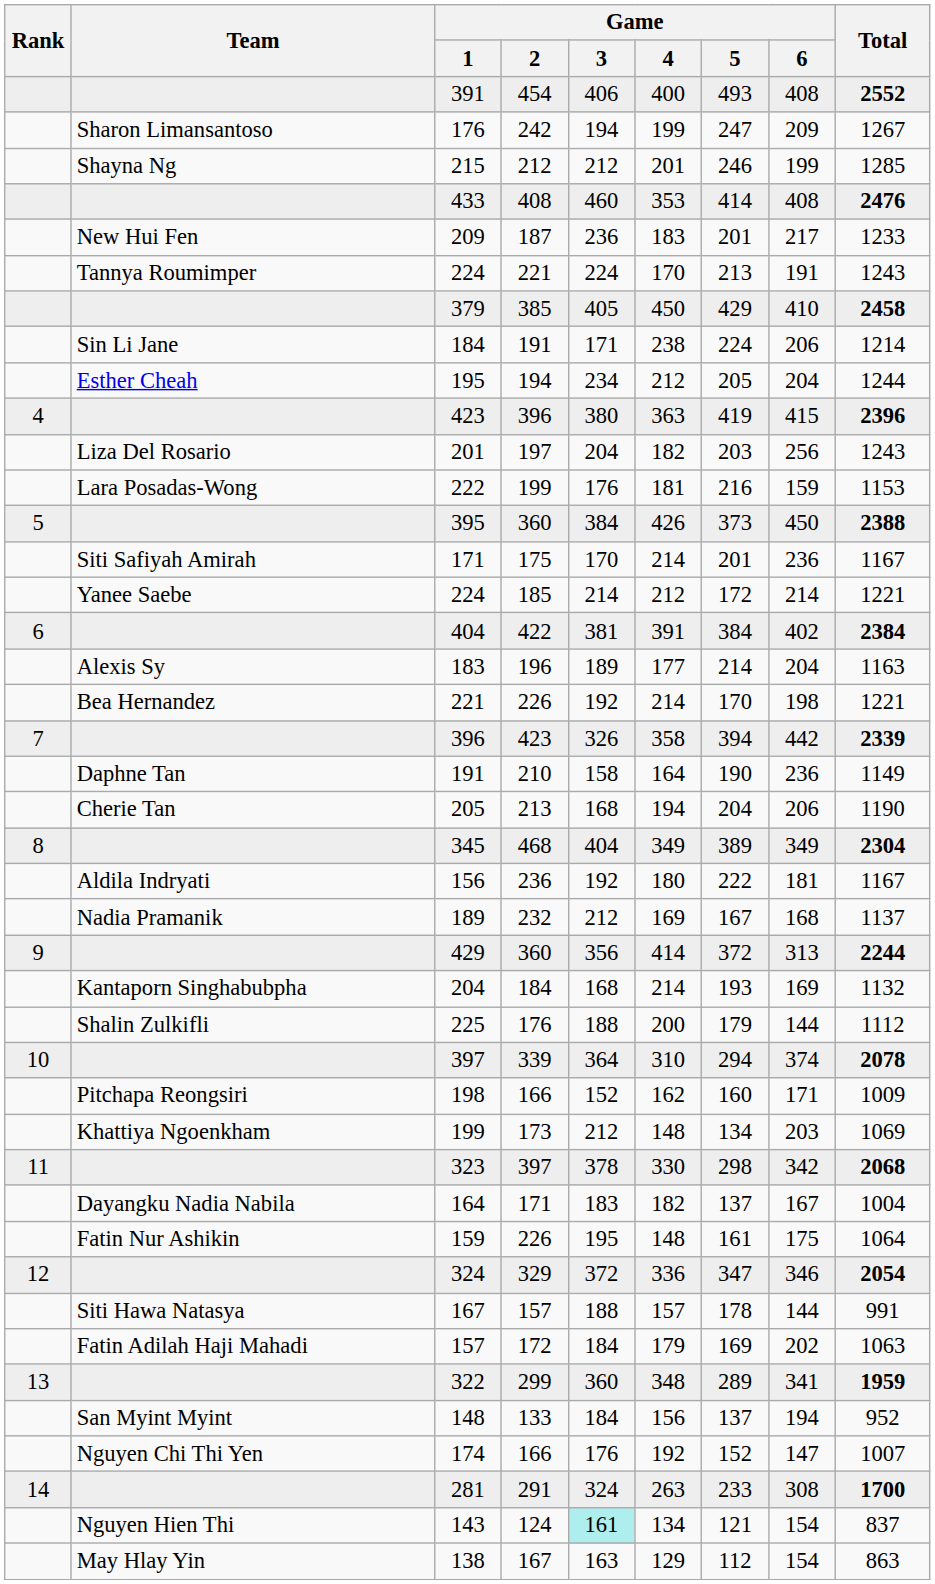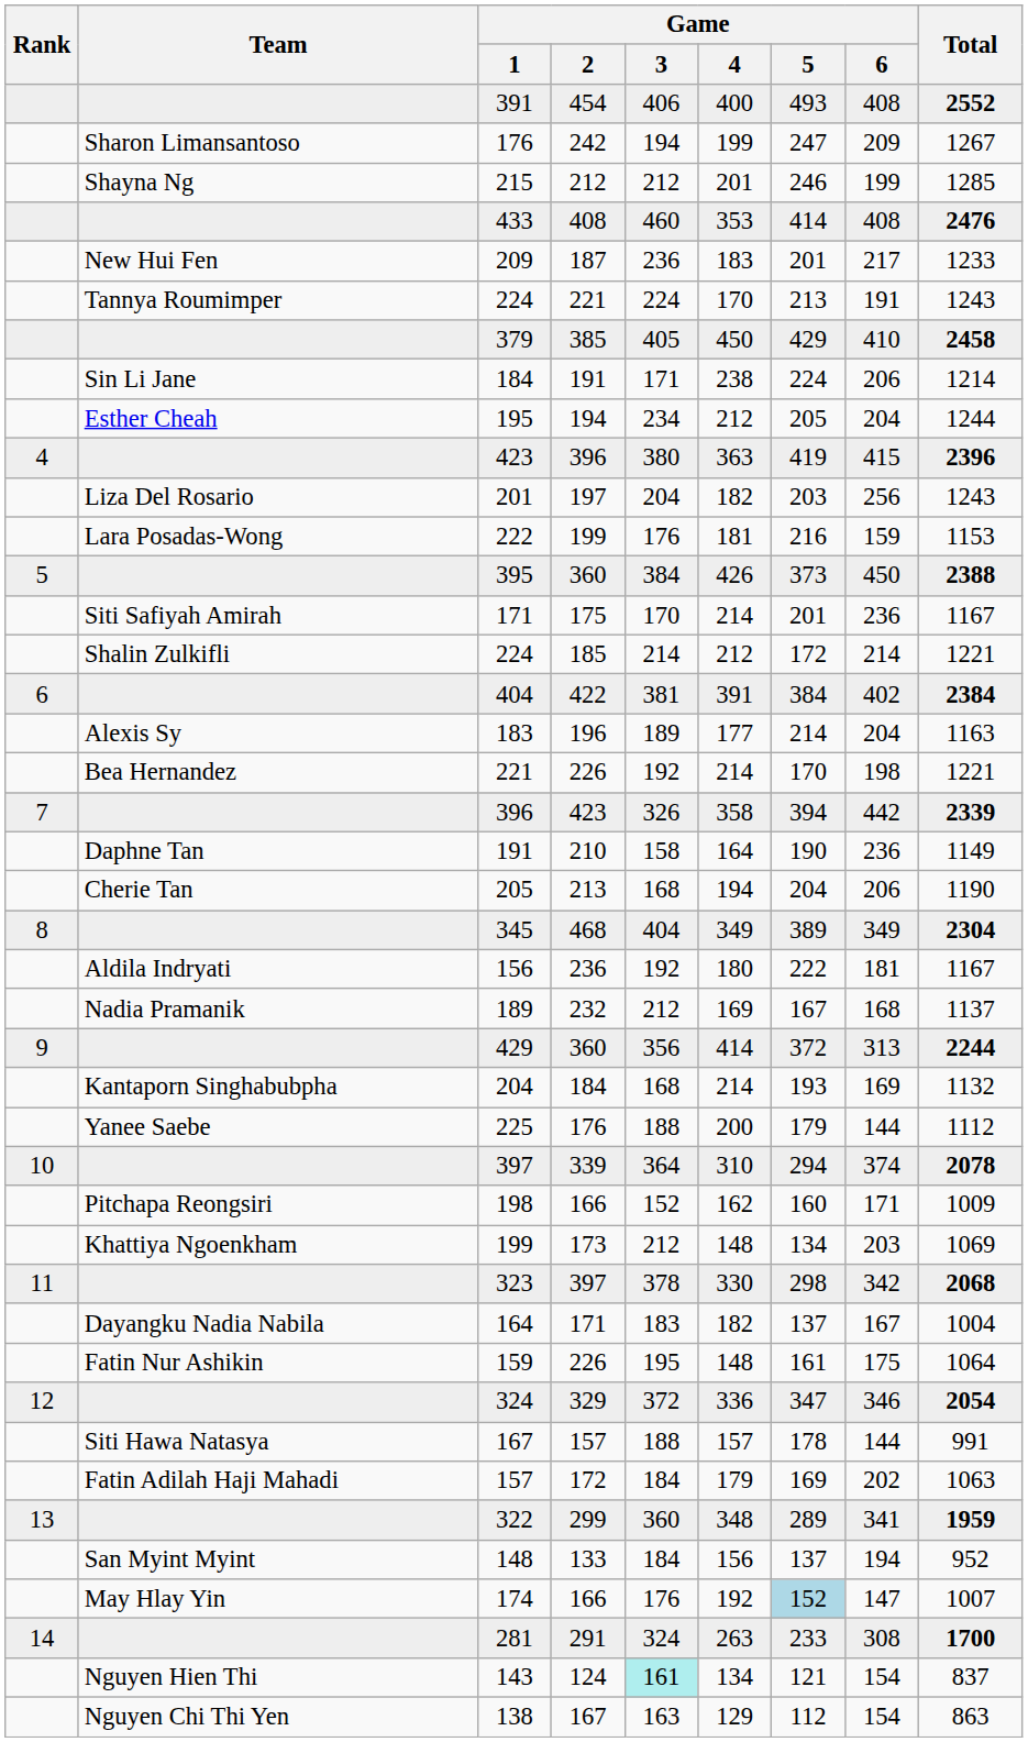224 / 185 | Team: Yanee Saebe -> Shalin Zulkifli
225 | Team: Shalin Zulkifli -> Yanee Saebe
174 | Team: Nguyen Chi Thi Yen -> May Hlay Yin
174 | Game / 5: no background -> lightblue background
138 | Team: May Hlay Yin -> Nguyen Chi Thi Yen
